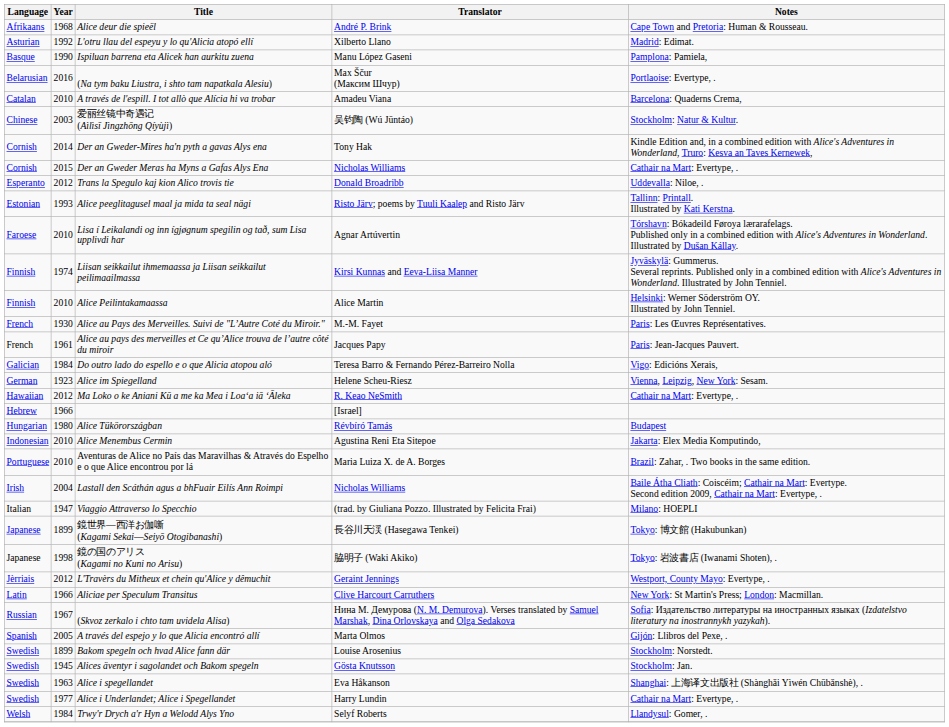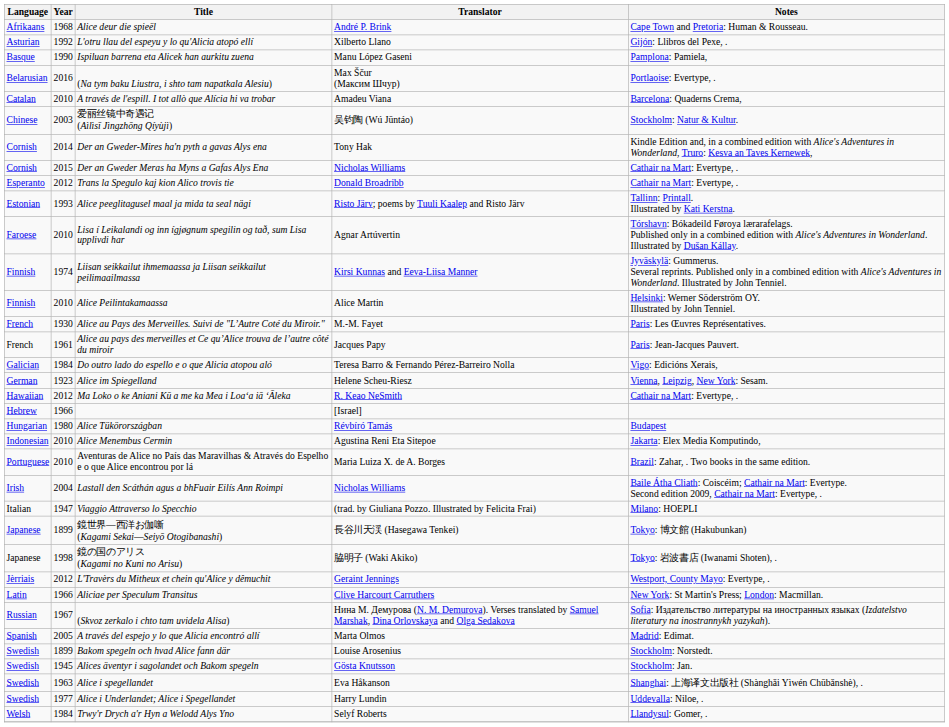L'otru llau del espeyu y lo qu'Alicia atopó ellí | Notes: Madrid: Edimat. -> Gijón: Llibros del Pexe, .
Trans la Spegulo kaj kion Alico trovis tie | Notes: Uddevalla: Niloe, . -> Cathair na Mart: Evertype, .
A través del espejo y lo que Alicia encontró allí | Notes: Gijón: Llibros del Pexe, . -> Madrid: Edimat.
Alice i Underlandet; Alice i Spegellandet | Notes: Cathair na Mart: Evertype, . -> Uddevalla: Niloe, .
